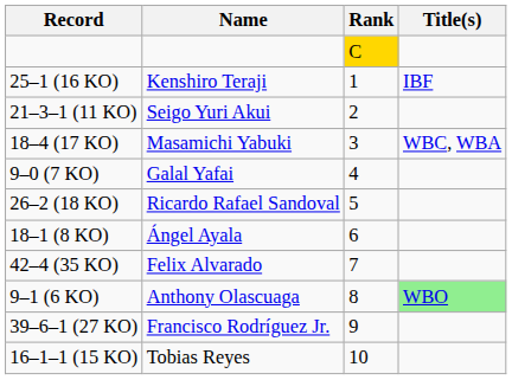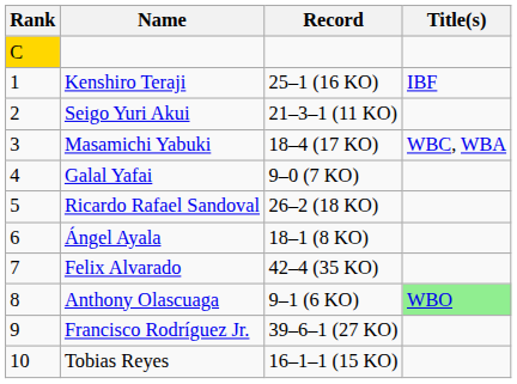columns swapped: Rank <-> Record
